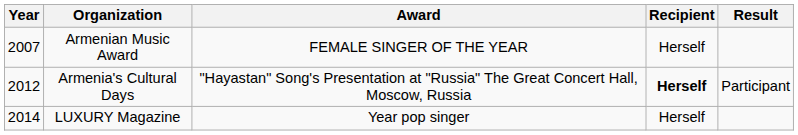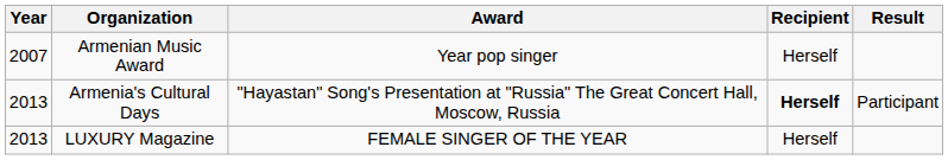Armenian Music Award | Award: FEMALE SINGER OF THE YEAR -> Year pop singer
Armenia's Cultural Days | Year: 2012 -> 2013
LUXURY Magazine | Year: 2014 -> 2013
LUXURY Magazine | Award: Year pop singer -> FEMALE SINGER OF THE YEAR
